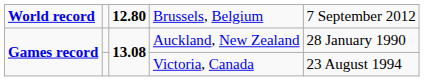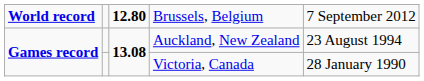Auckland, New Zealand | column 5: 28 January 1990 -> 23 August 1994
Victoria, Canada | column 5: 23 August 1994 -> 28 January 1990
